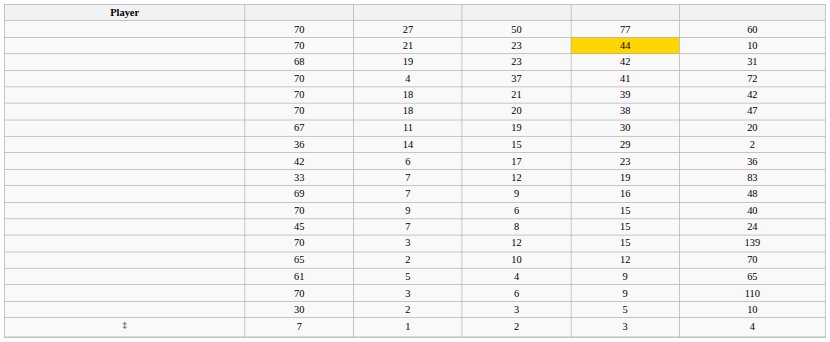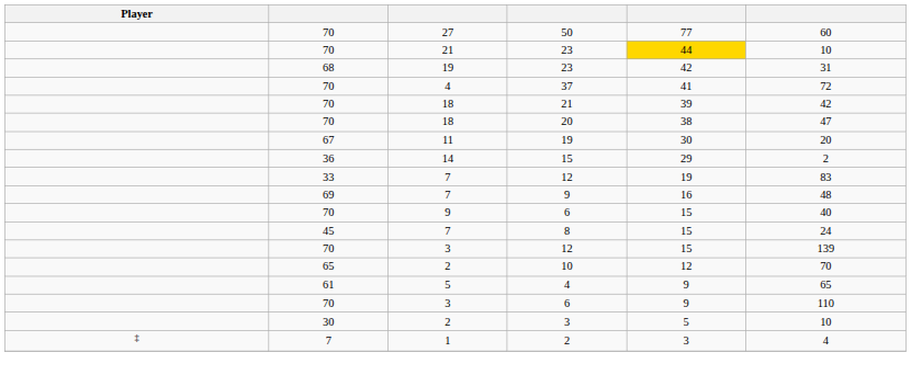- row: 42 | 6 | 17 | 23 | 36
